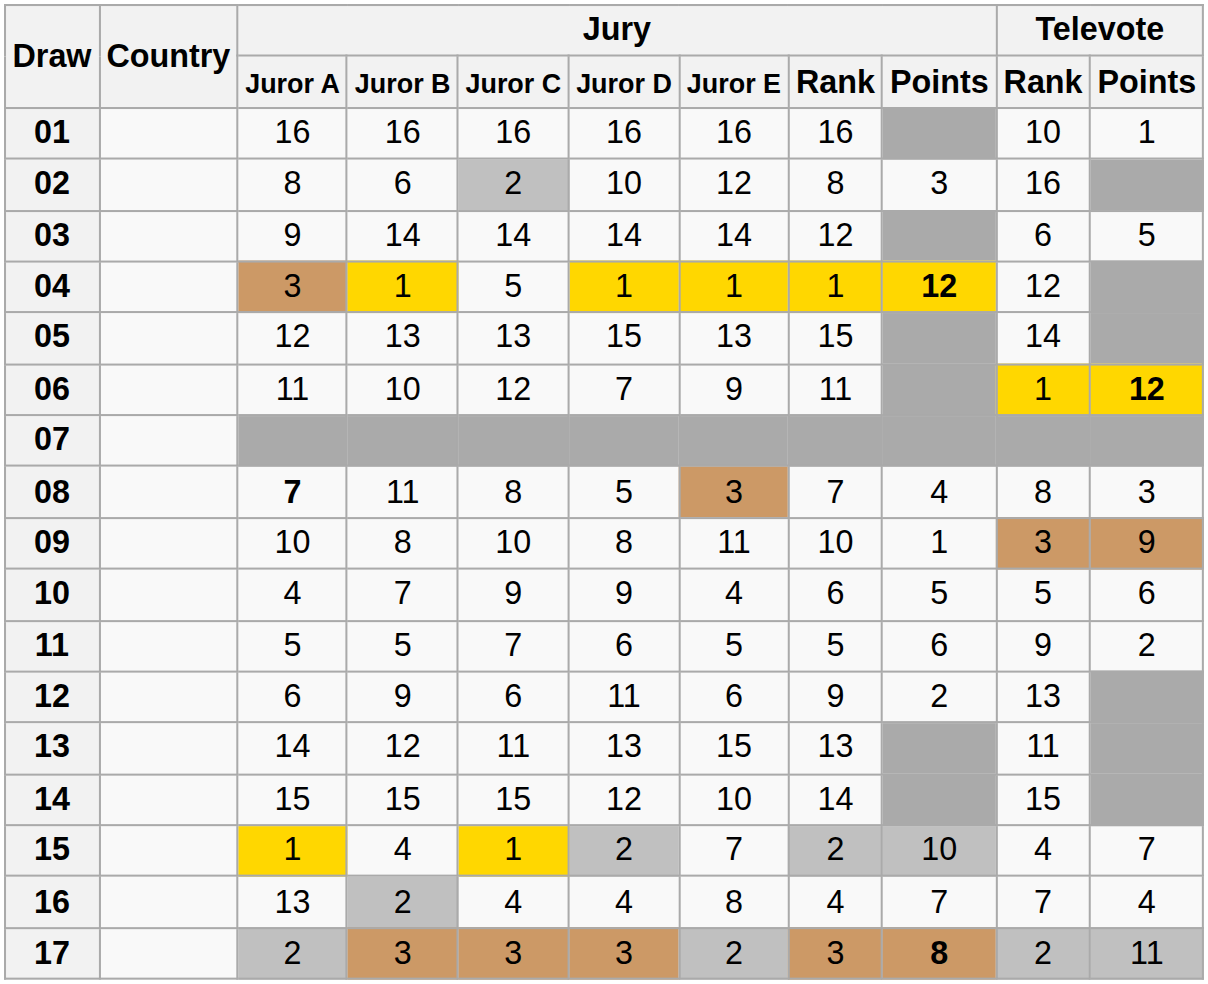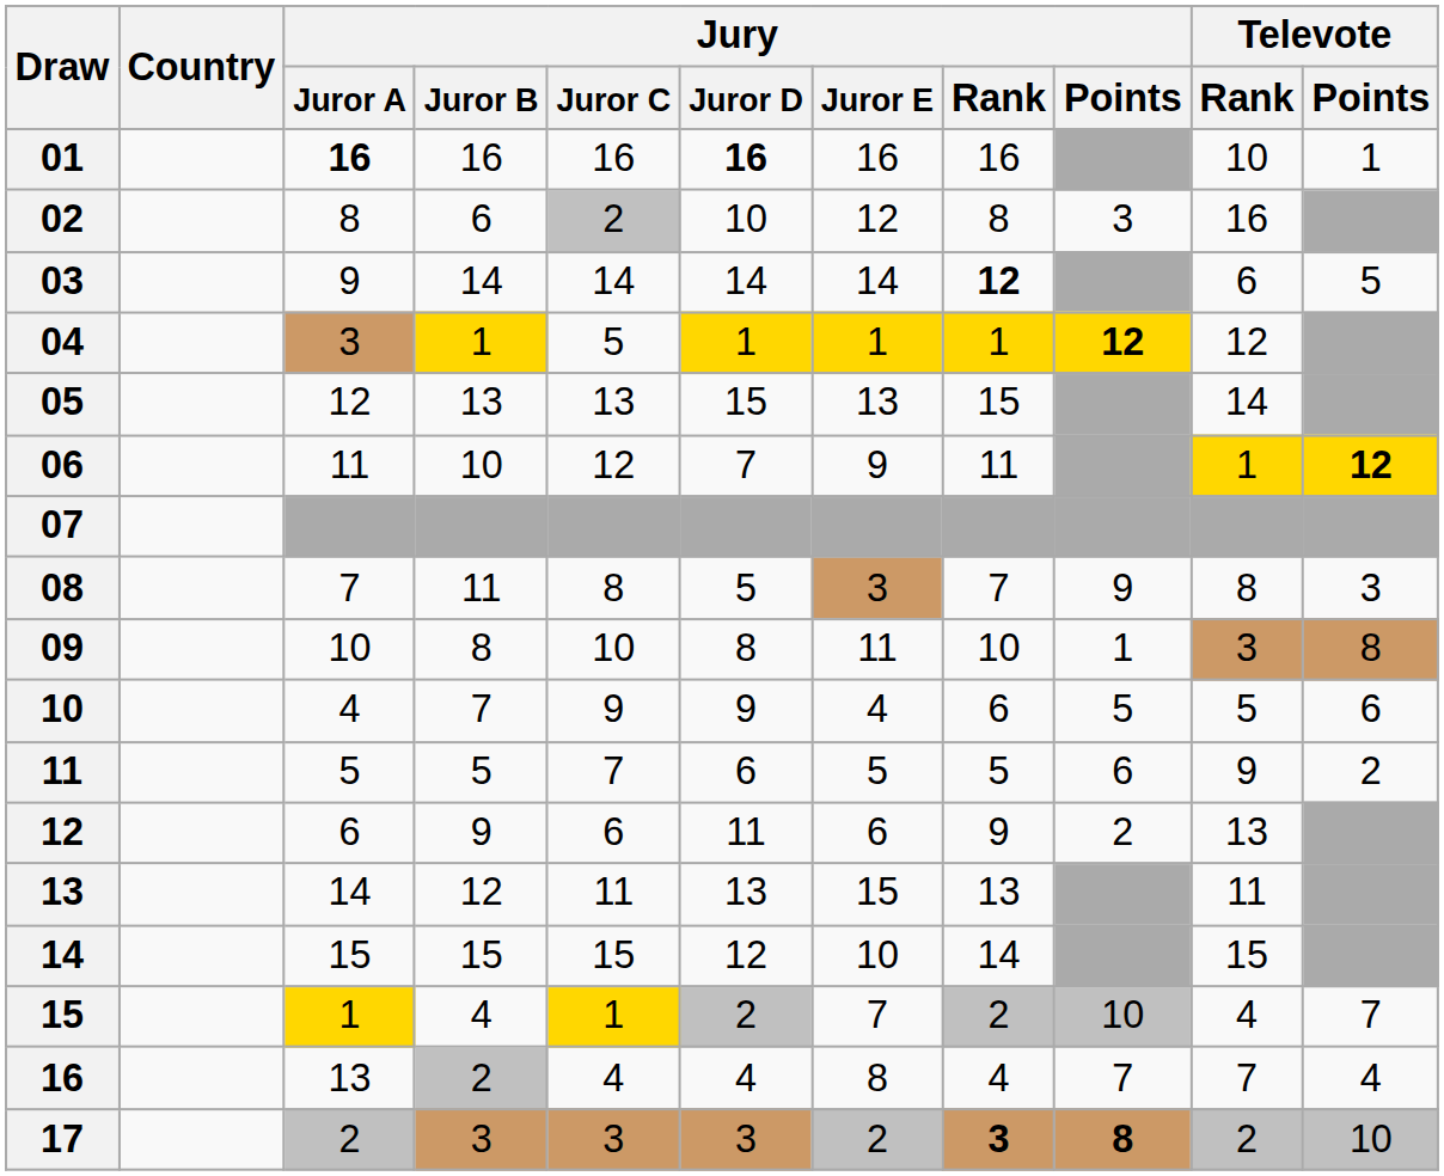01 | Jury / Juror A: normal -> bold
01 | Jury / Juror D: normal -> bold
03 | Jury / Rank: normal -> bold
08 | Jury / Juror A: bold -> normal
08 | Jury / Points: 4 -> 9
09 | Televote / Points: 9 -> 8
17 | Jury / Rank: normal -> bold
17 | Televote / Points: 11 -> 10
